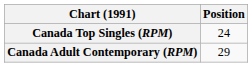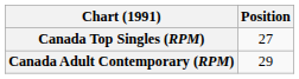Canada Top Singles (RPM) | Position: 24 -> 27
